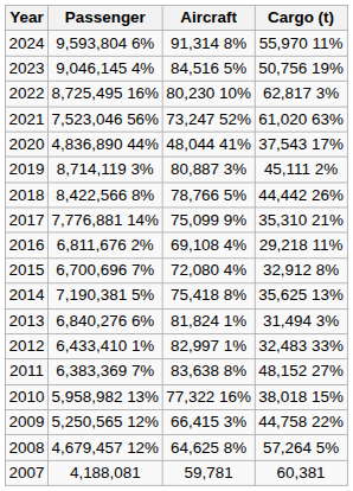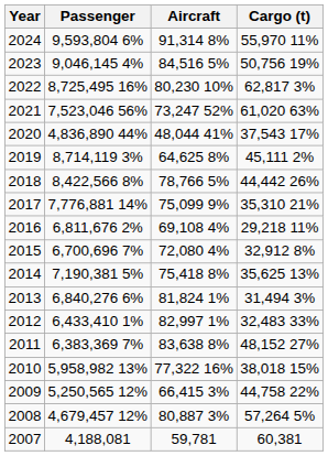2019 | Aircraft: 80,887 3% -> 64,625 8%
2008 | Aircraft: 64,625 8% -> 80,887 3%
